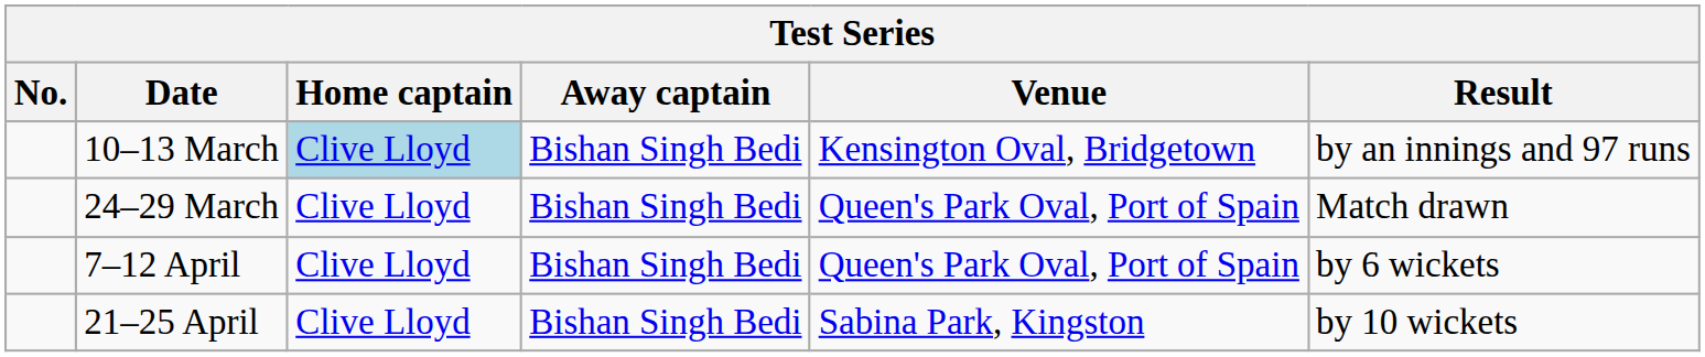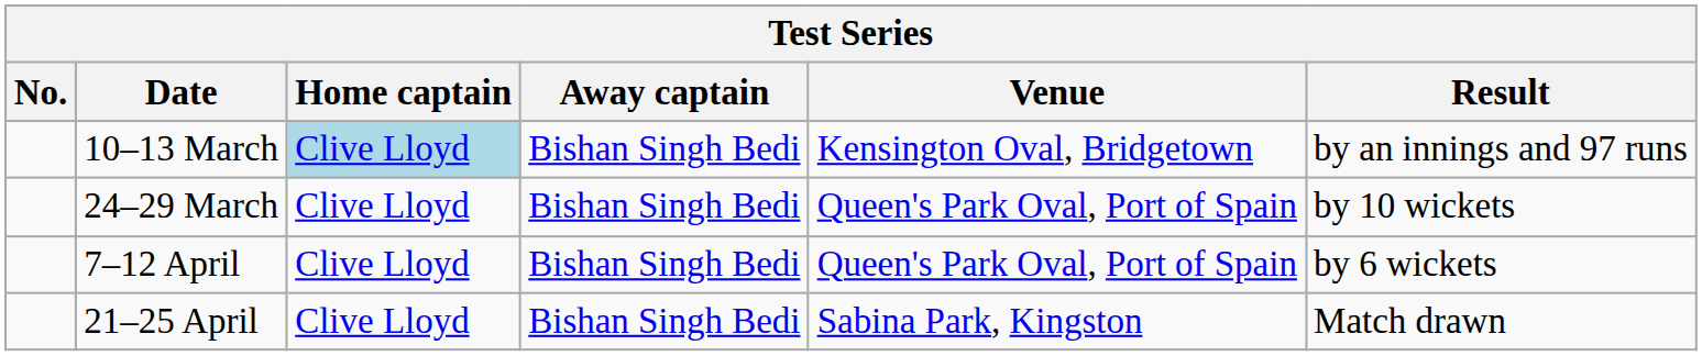24–29 March | Result: Match drawn -> by 10 wickets
21–25 April | Result: by 10 wickets -> Match drawn
